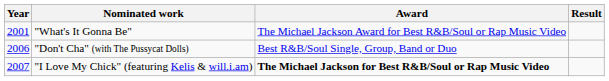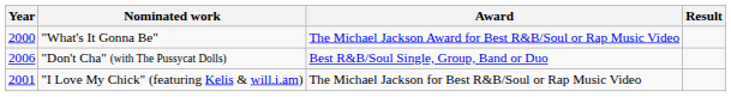"What's It Gonna Be" | Year: 2001 -> 2000
"I Love My Chick" (featuring Kelis & will.i.am) | Year: 2007 -> 2001
"I Love My Chick" (featuring Kelis & will.i.am) | Award: bold -> normal
